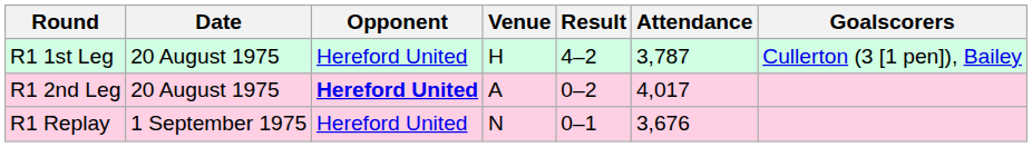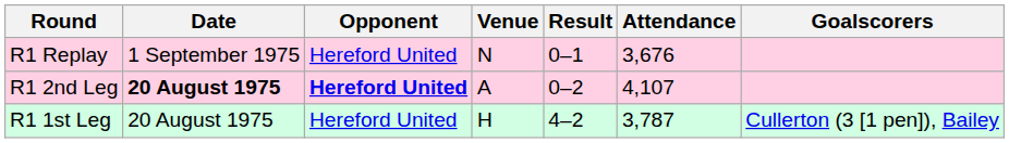rows swapped: R1 1st Leg <-> R1 Replay
R1 2nd Leg | Date: normal -> bold
R1 2nd Leg | Attendance: 4,017 -> 4,107
